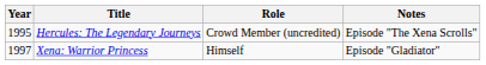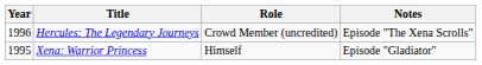Hercules: The Legendary Journeys | Year: 1995 -> 1996
Xena: Warrior Princess | Year: 1997 -> 1995
